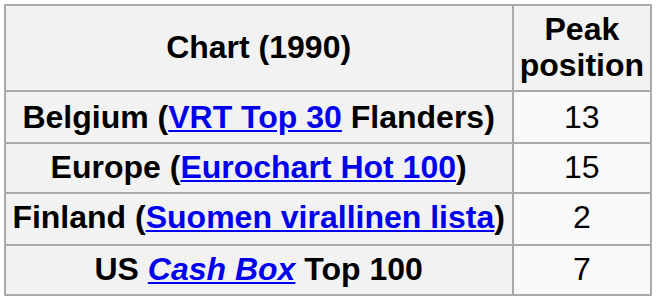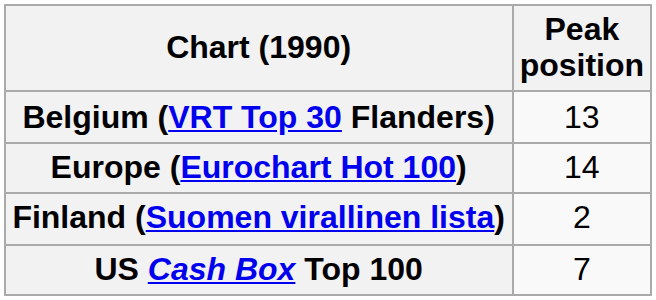Europe (Eurochart Hot 100) | Peak position: 15 -> 14
